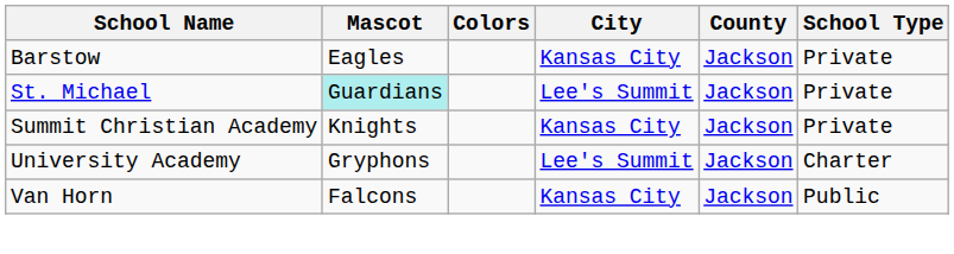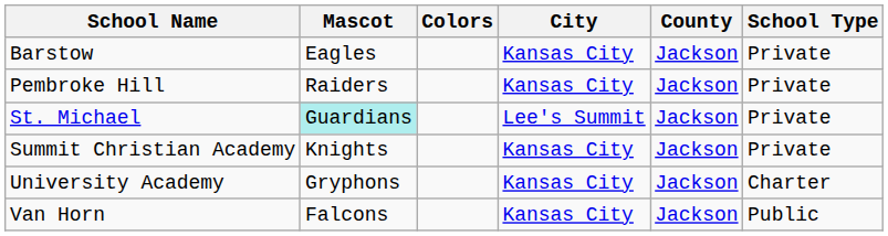+ row: Pembroke Hill | Raiders | Kansas City | Jackson | Private
University Academy | City: Lee's Summit -> Kansas City
